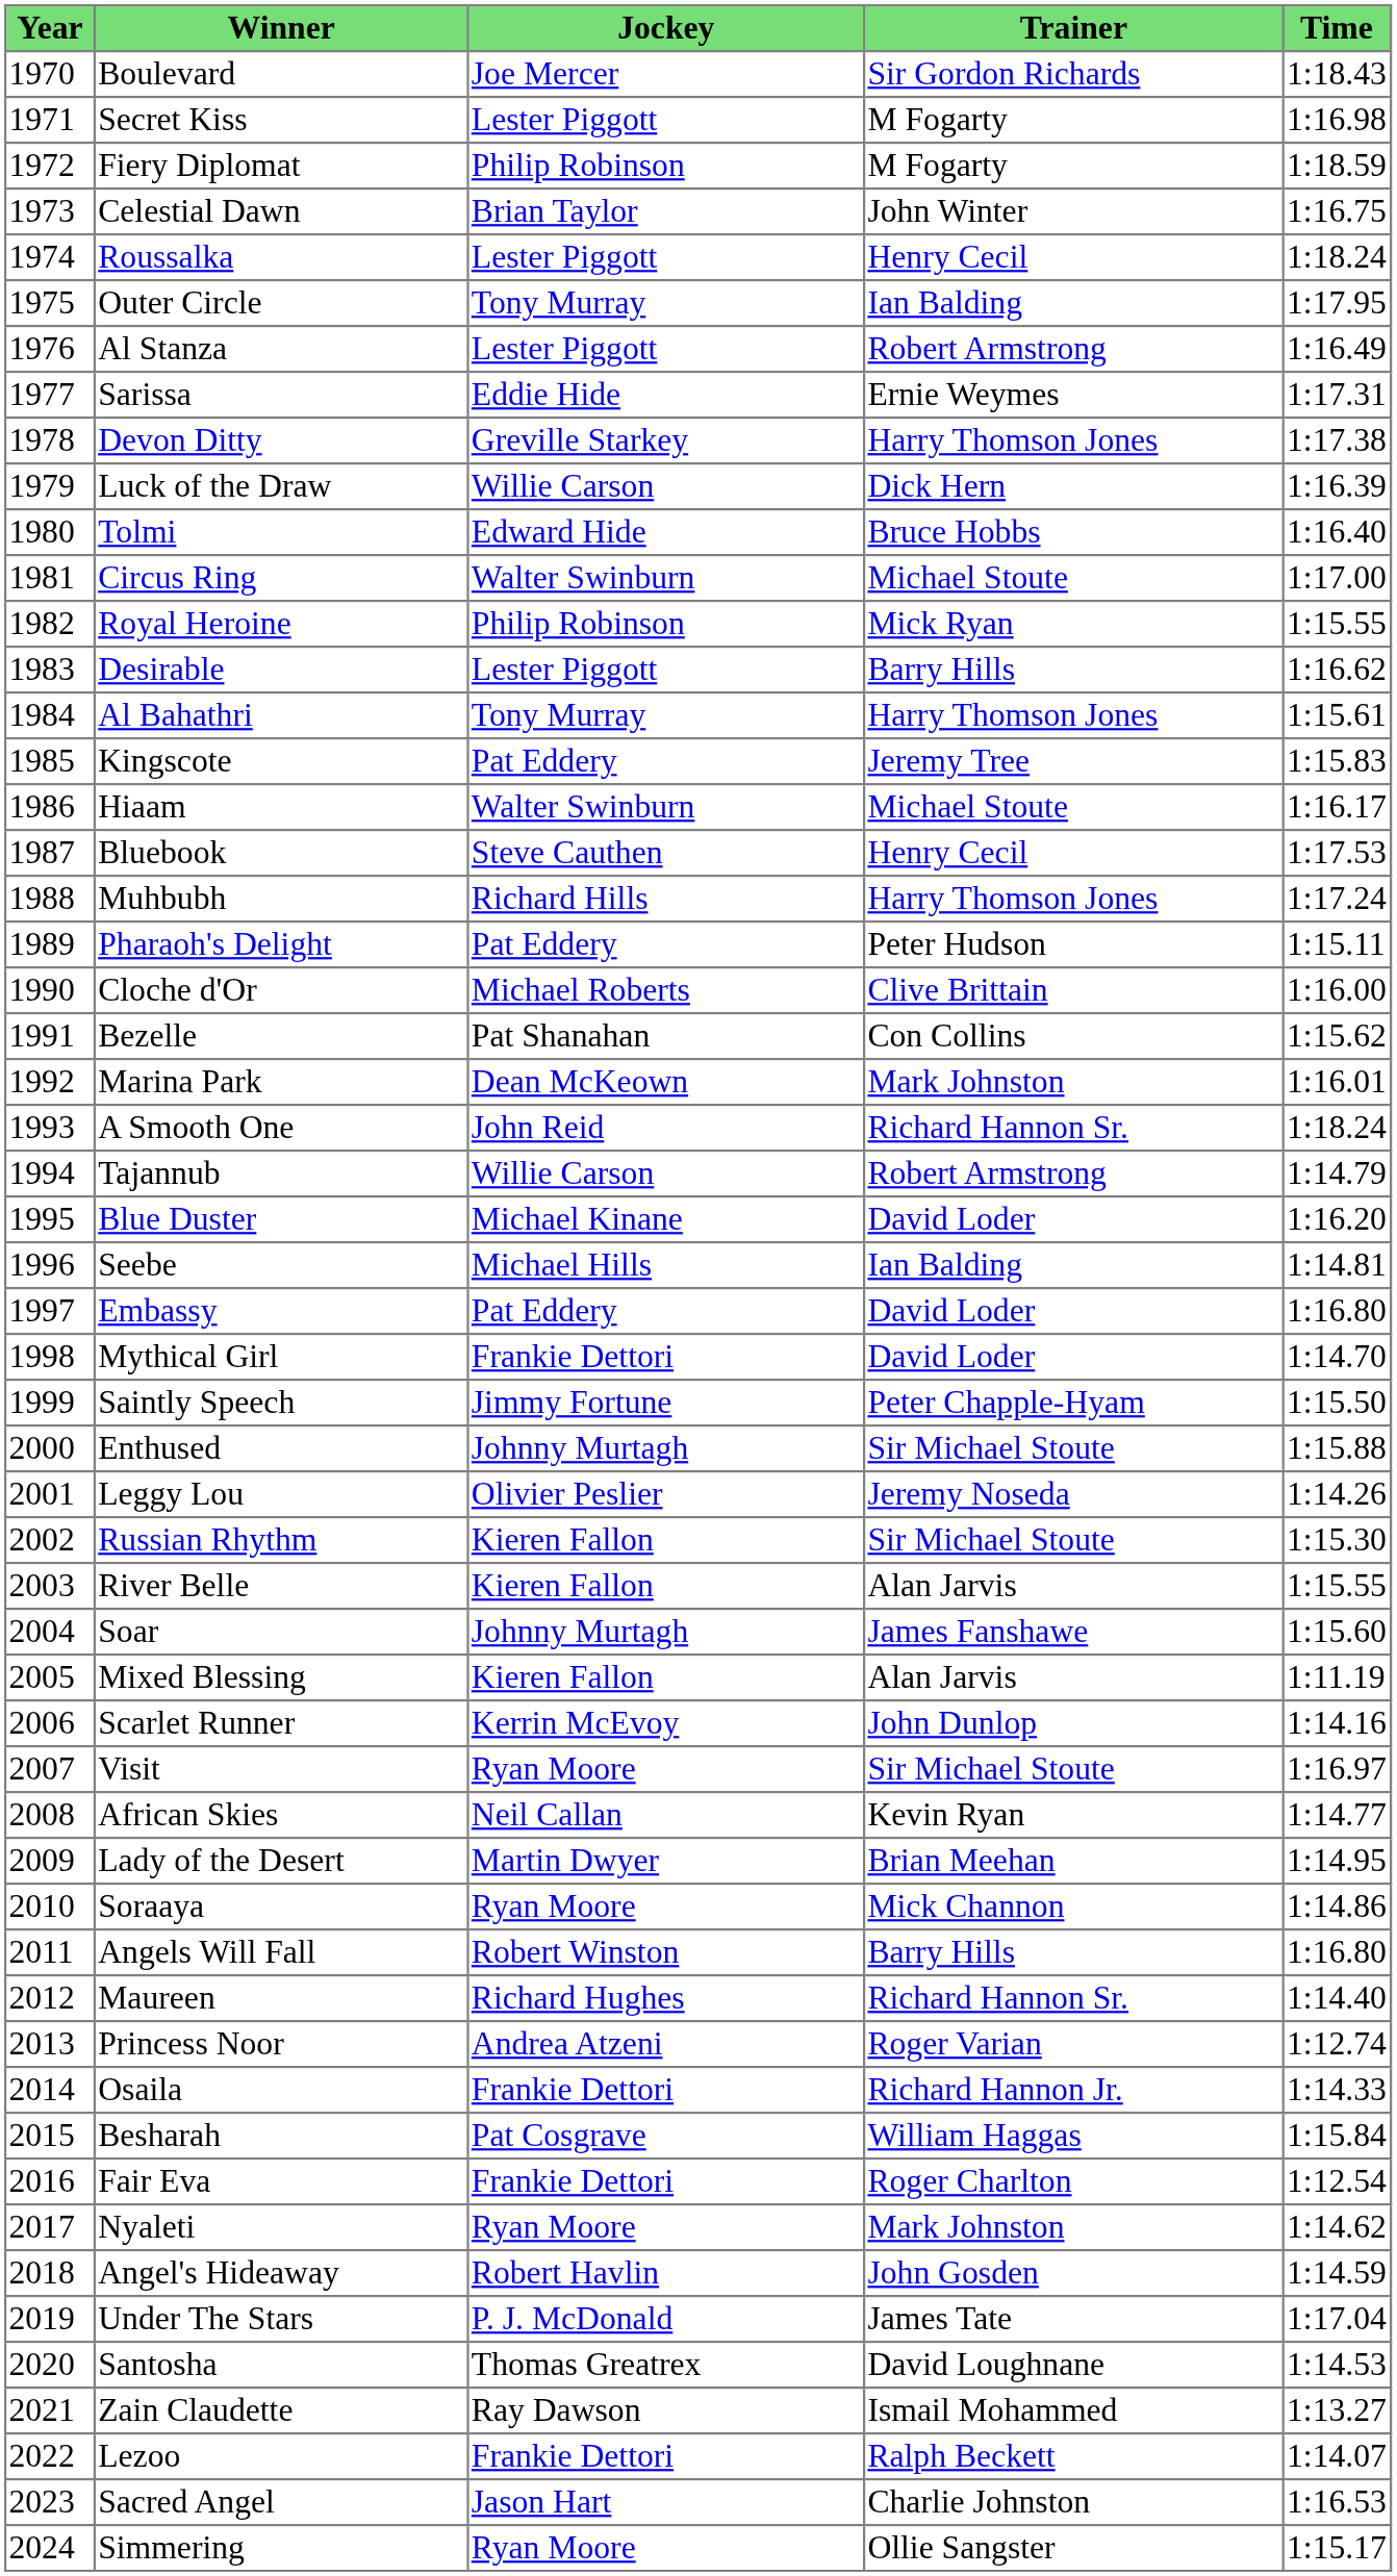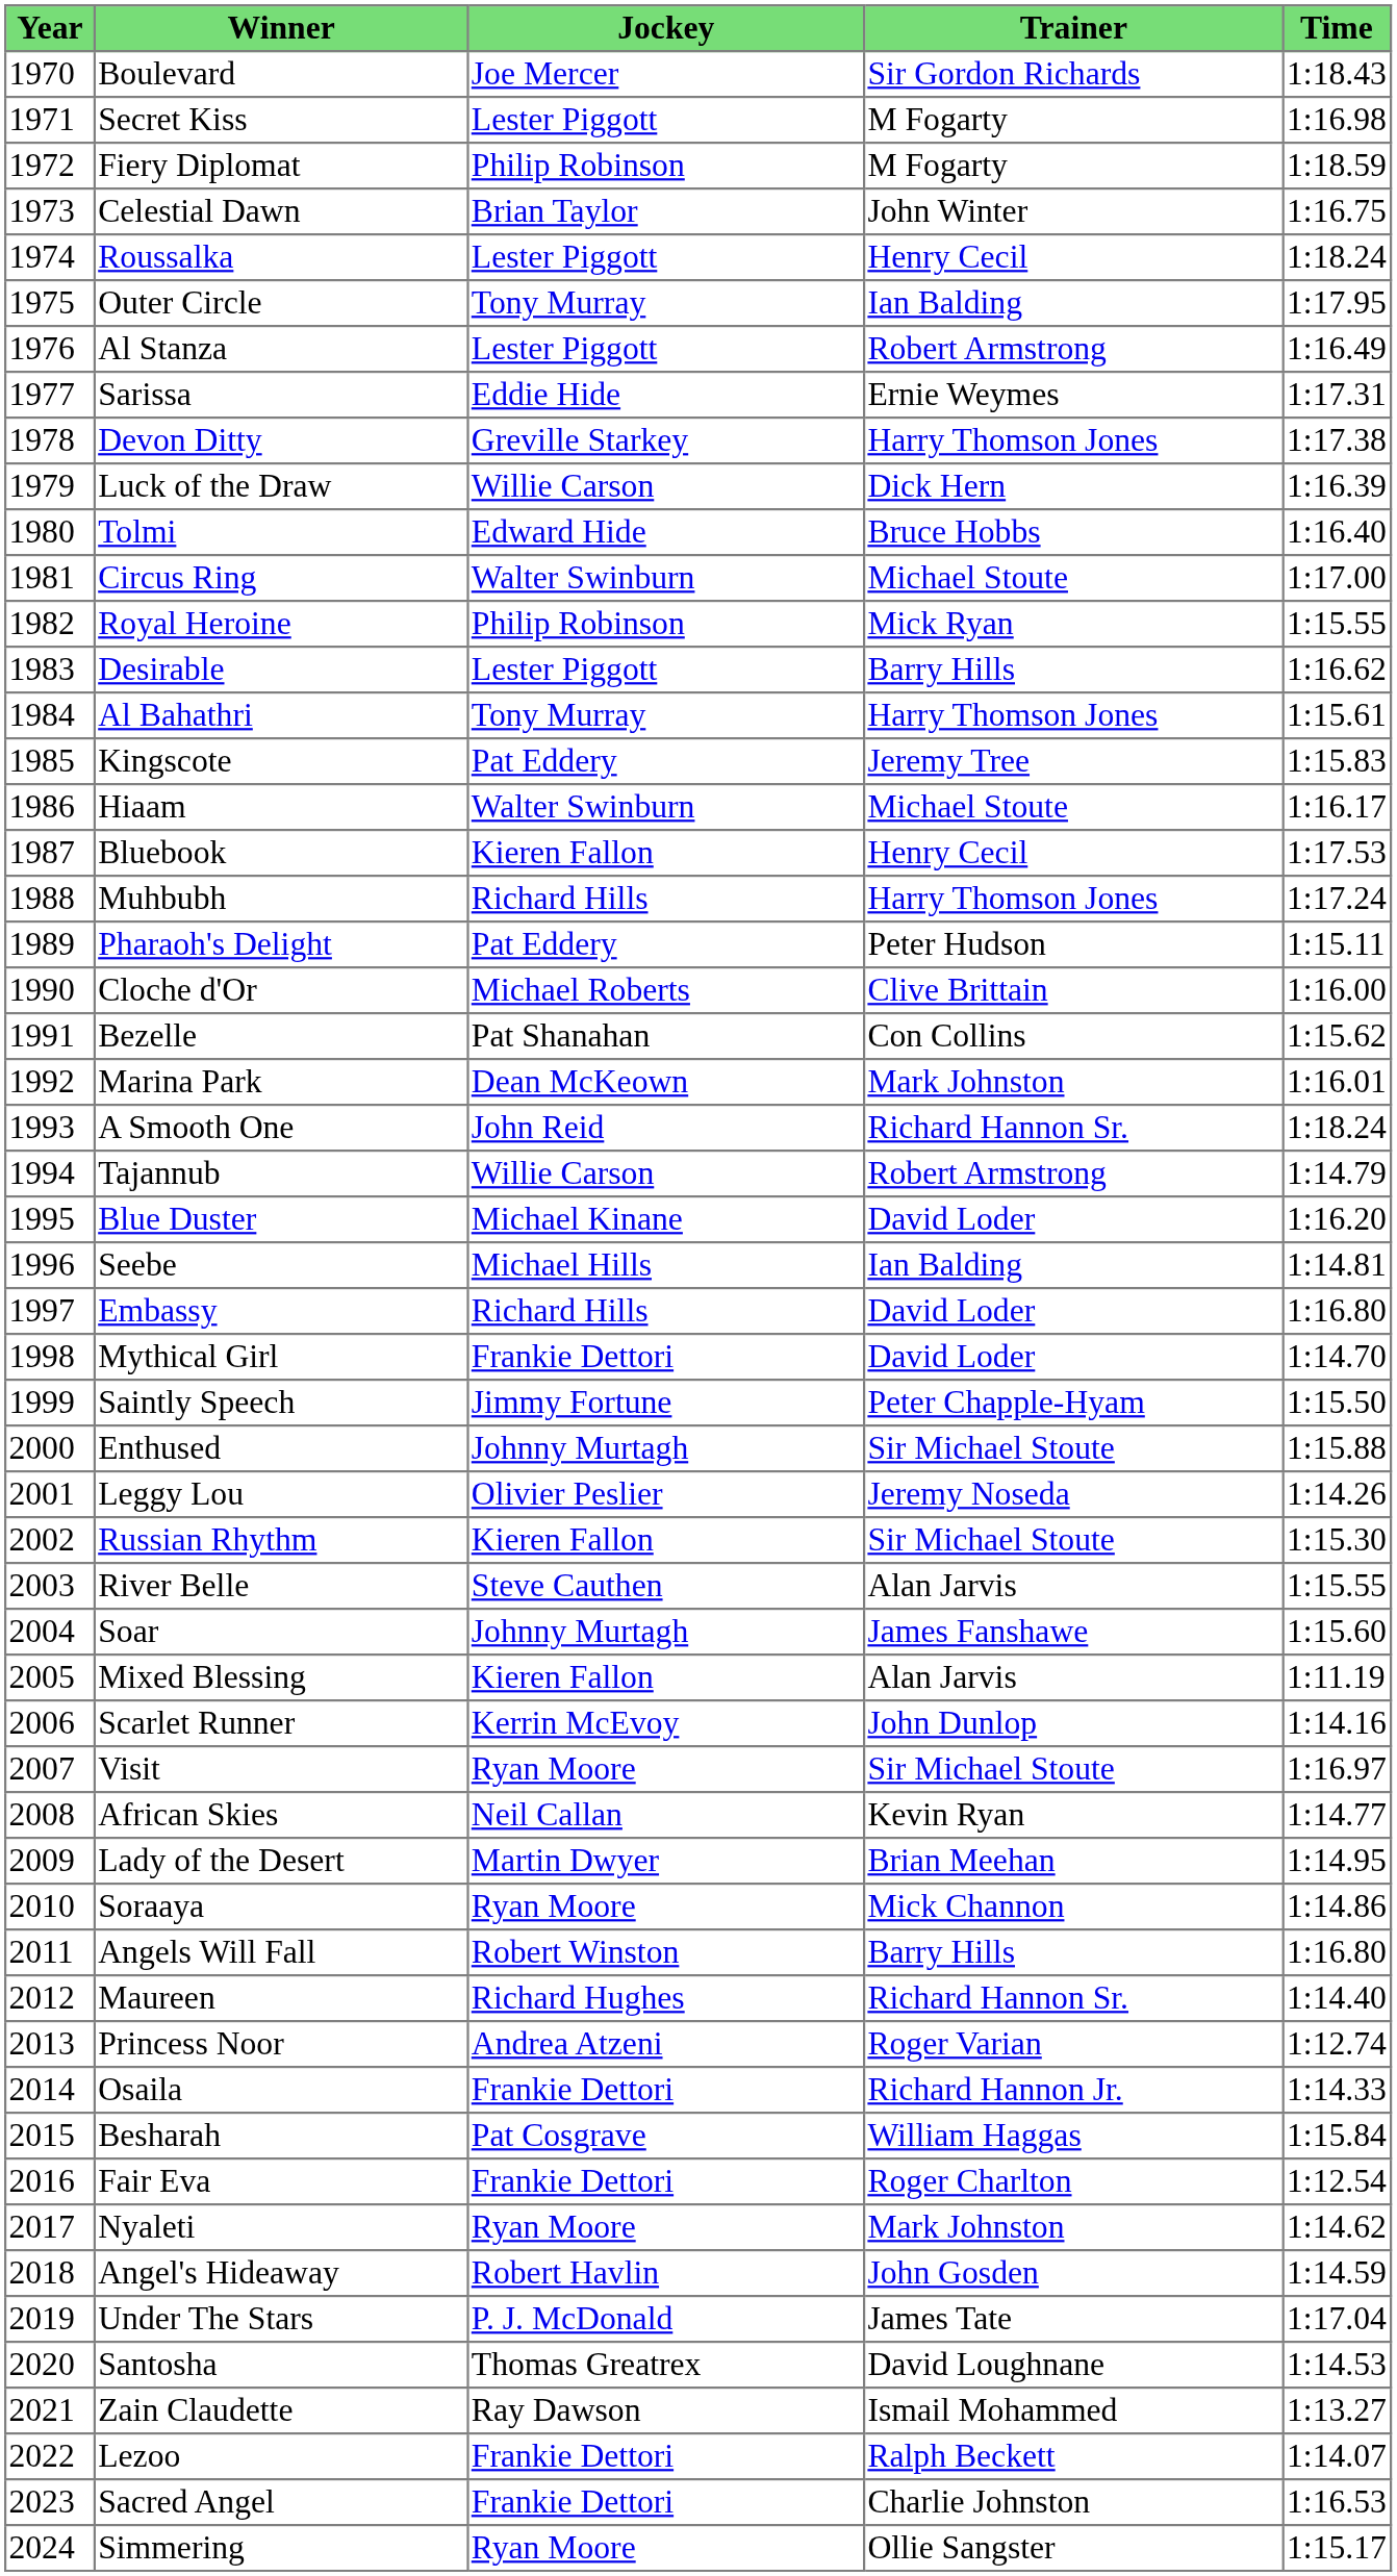Bluebook | Jockey: Steve Cauthen -> Kieren Fallon
Embassy | Jockey: Pat Eddery -> Richard Hills
River Belle | Jockey: Kieren Fallon -> Steve Cauthen
Sacred Angel | Jockey: Jason Hart -> Frankie Dettori
